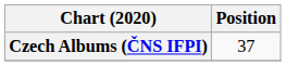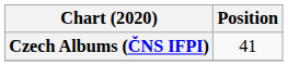Czech Albums (ČNS IFPI) | Position: 37 -> 41
